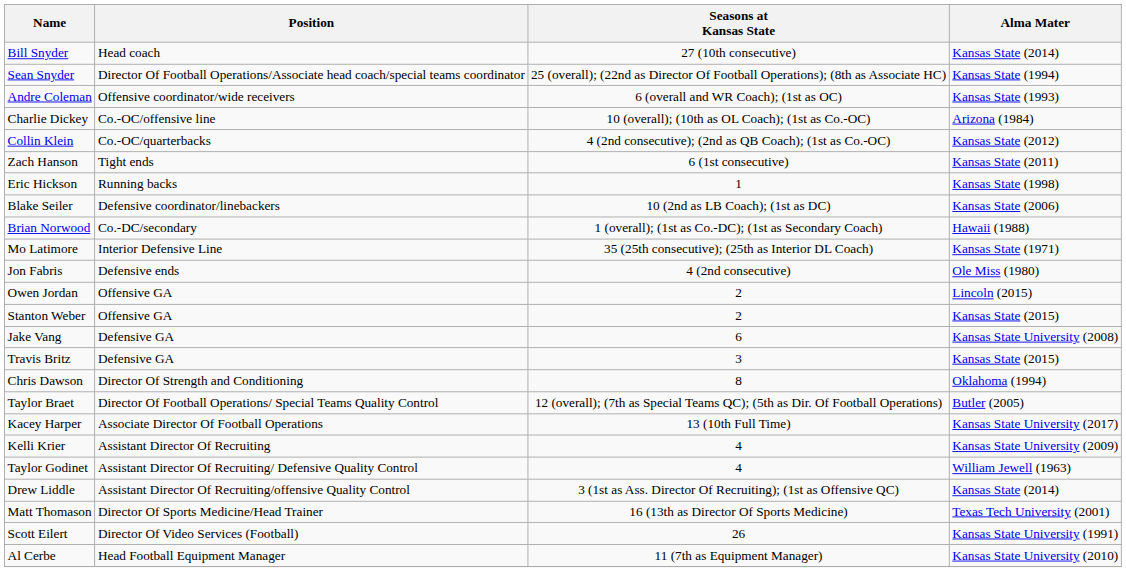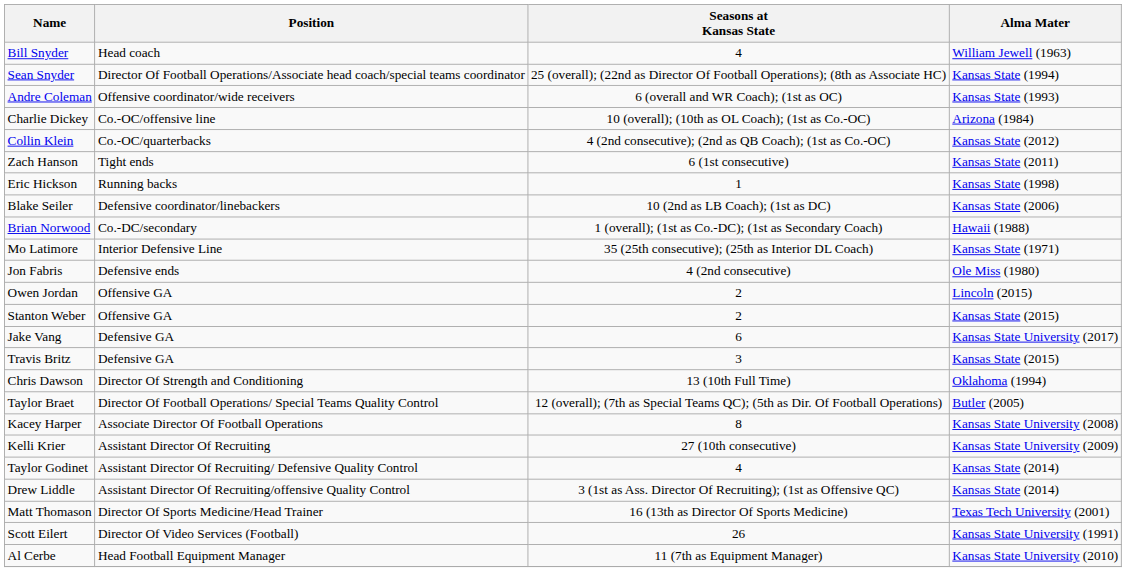Bill Snyder | Seasons at Kansas State: 27 (10th consecutive) -> 4
Bill Snyder | Alma Mater: Kansas State (2014) -> William Jewell (1963)
Jake Vang | Alma Mater: Kansas State University (2008) -> Kansas State University (2017)
Chris Dawson | Seasons at Kansas State: 8 -> 13 (10th Full Time)
Kacey Harper | Seasons at Kansas State: 13 (10th Full Time) -> 8
Kacey Harper | Alma Mater: Kansas State University (2017) -> Kansas State University (2008)
Kelli Krier | Seasons at Kansas State: 4 -> 27 (10th consecutive)
Taylor Godinet | Alma Mater: William Jewell (1963) -> Kansas State (2014)
